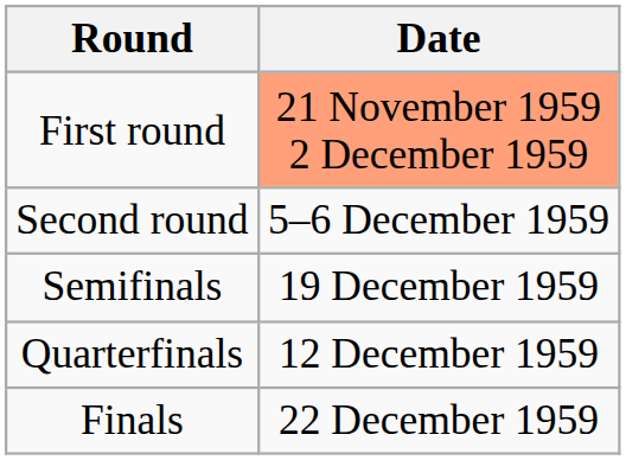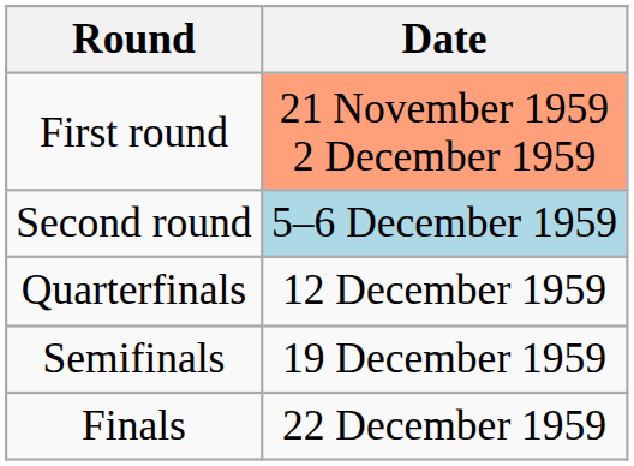Second round | Date: no background -> lightblue background
rows swapped: Quarterfinals <-> Semifinals
